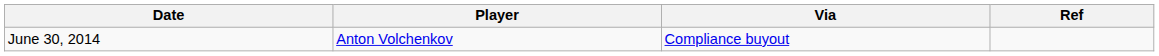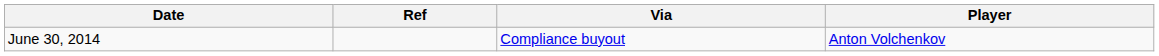columns swapped: Player <-> Ref
